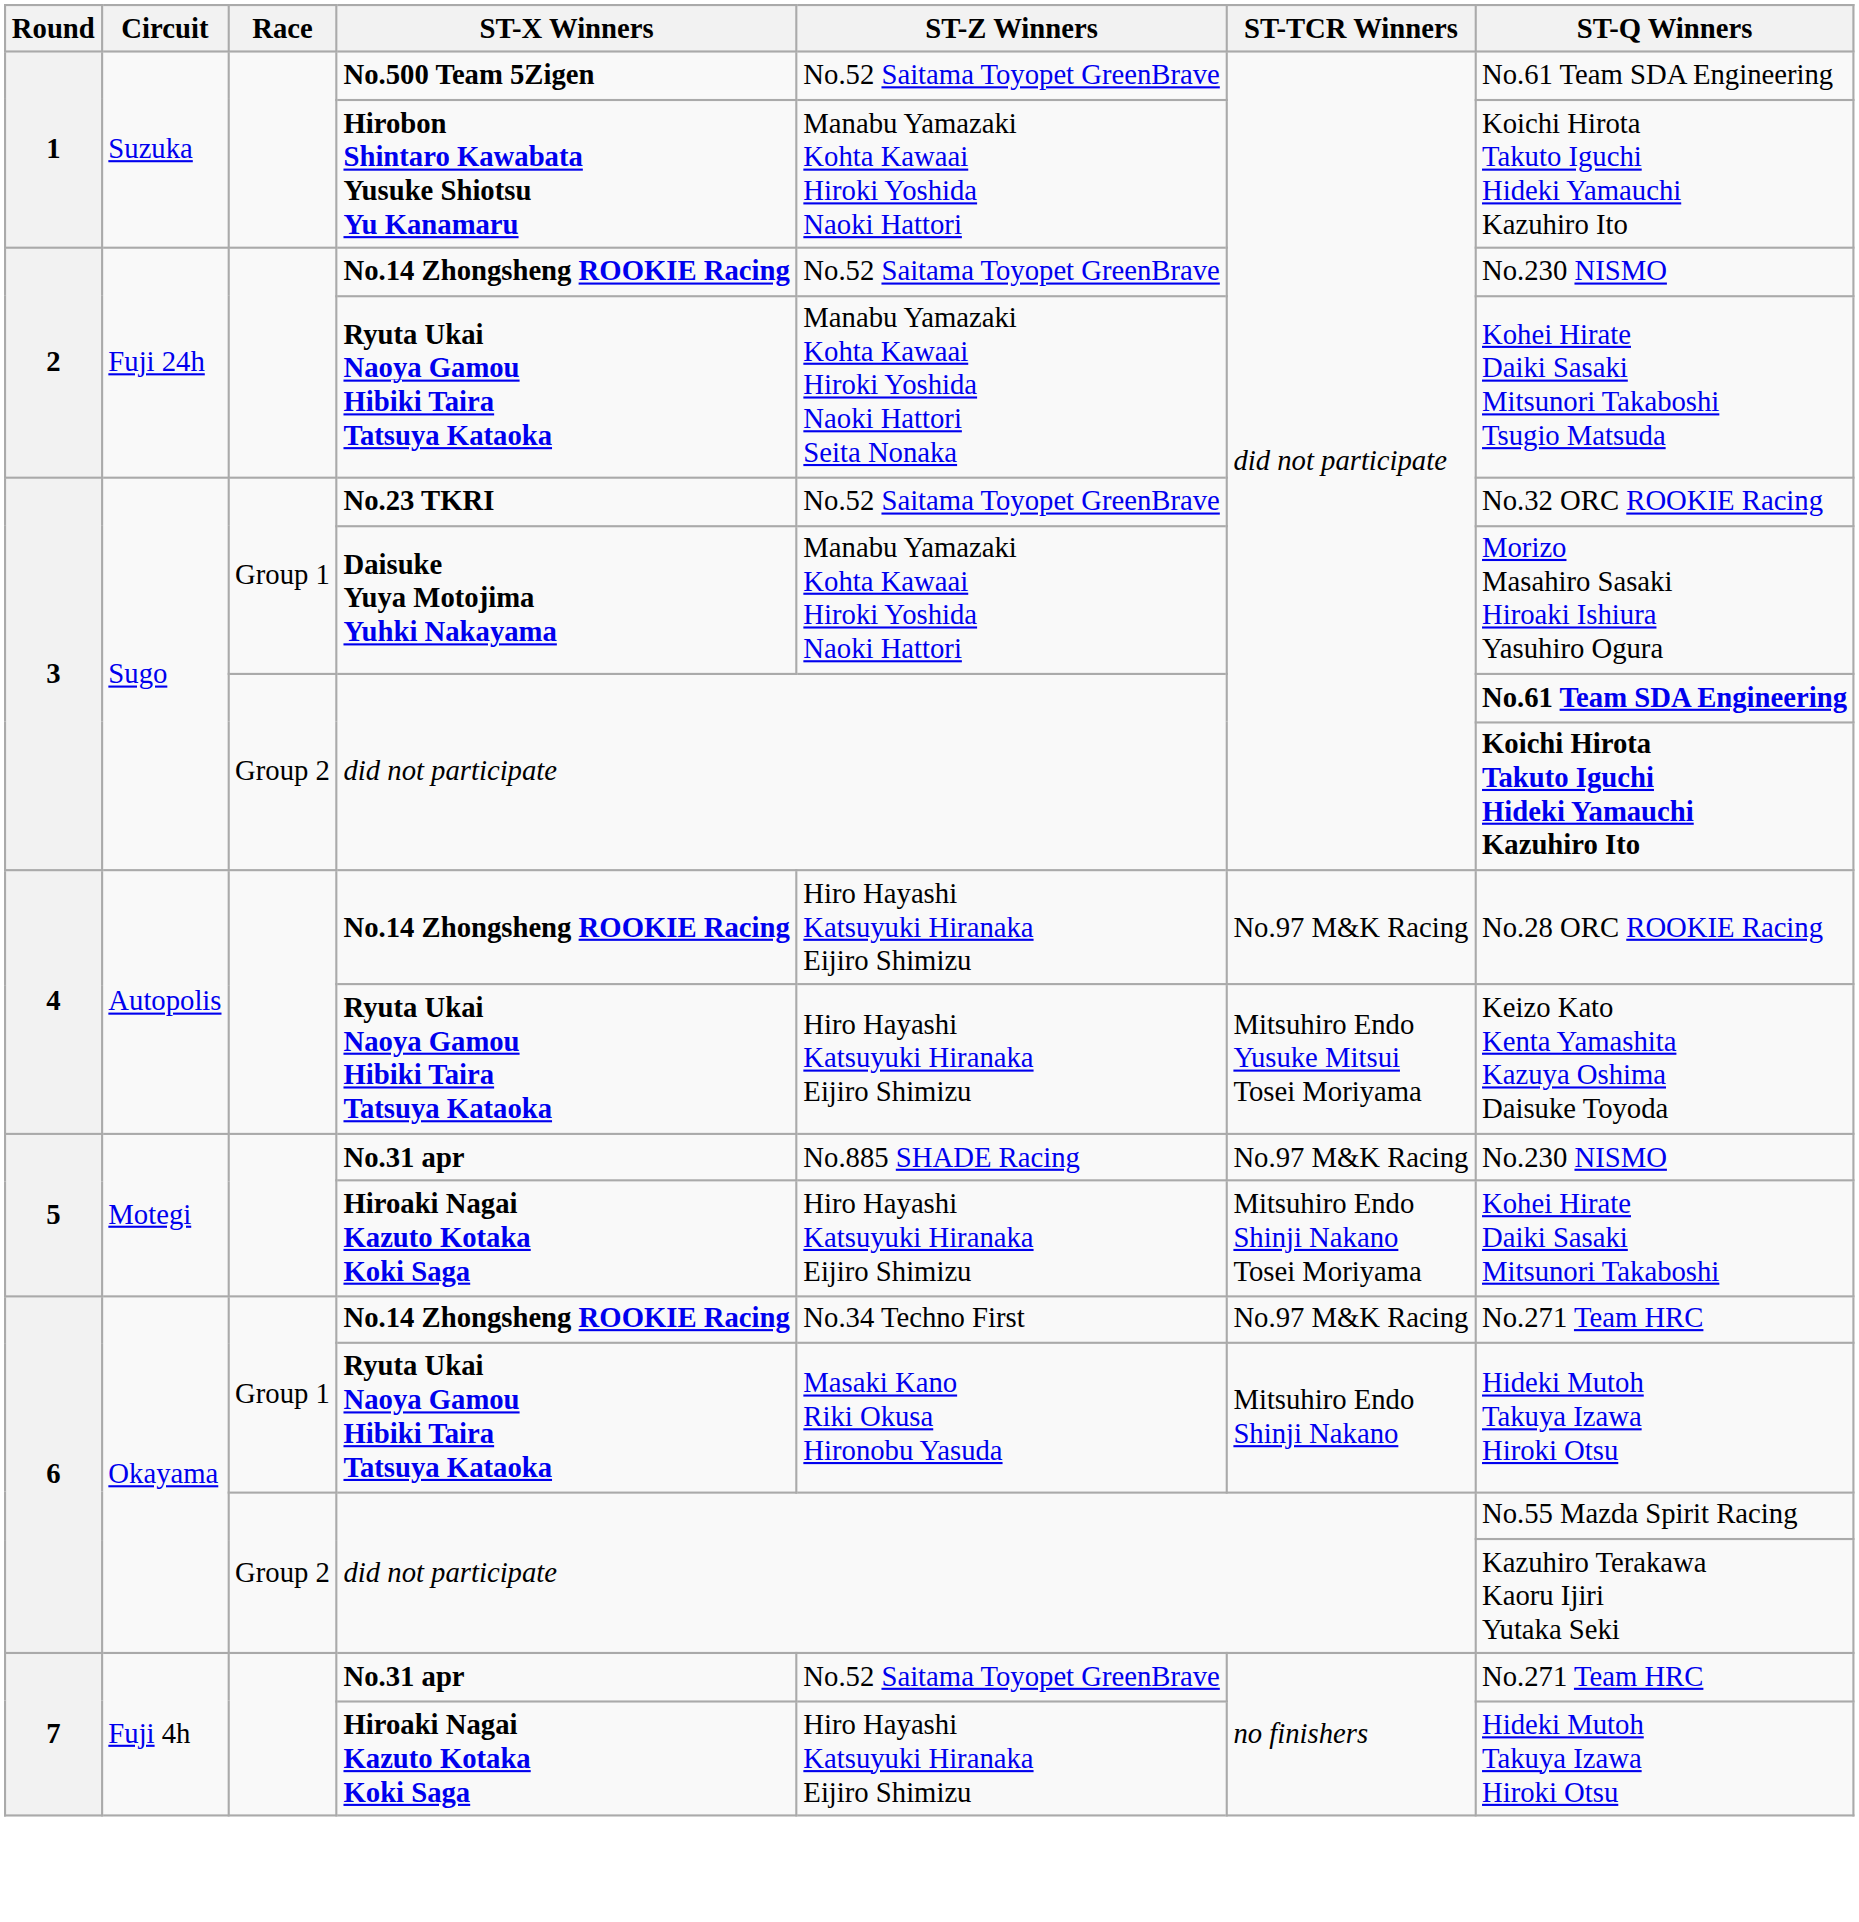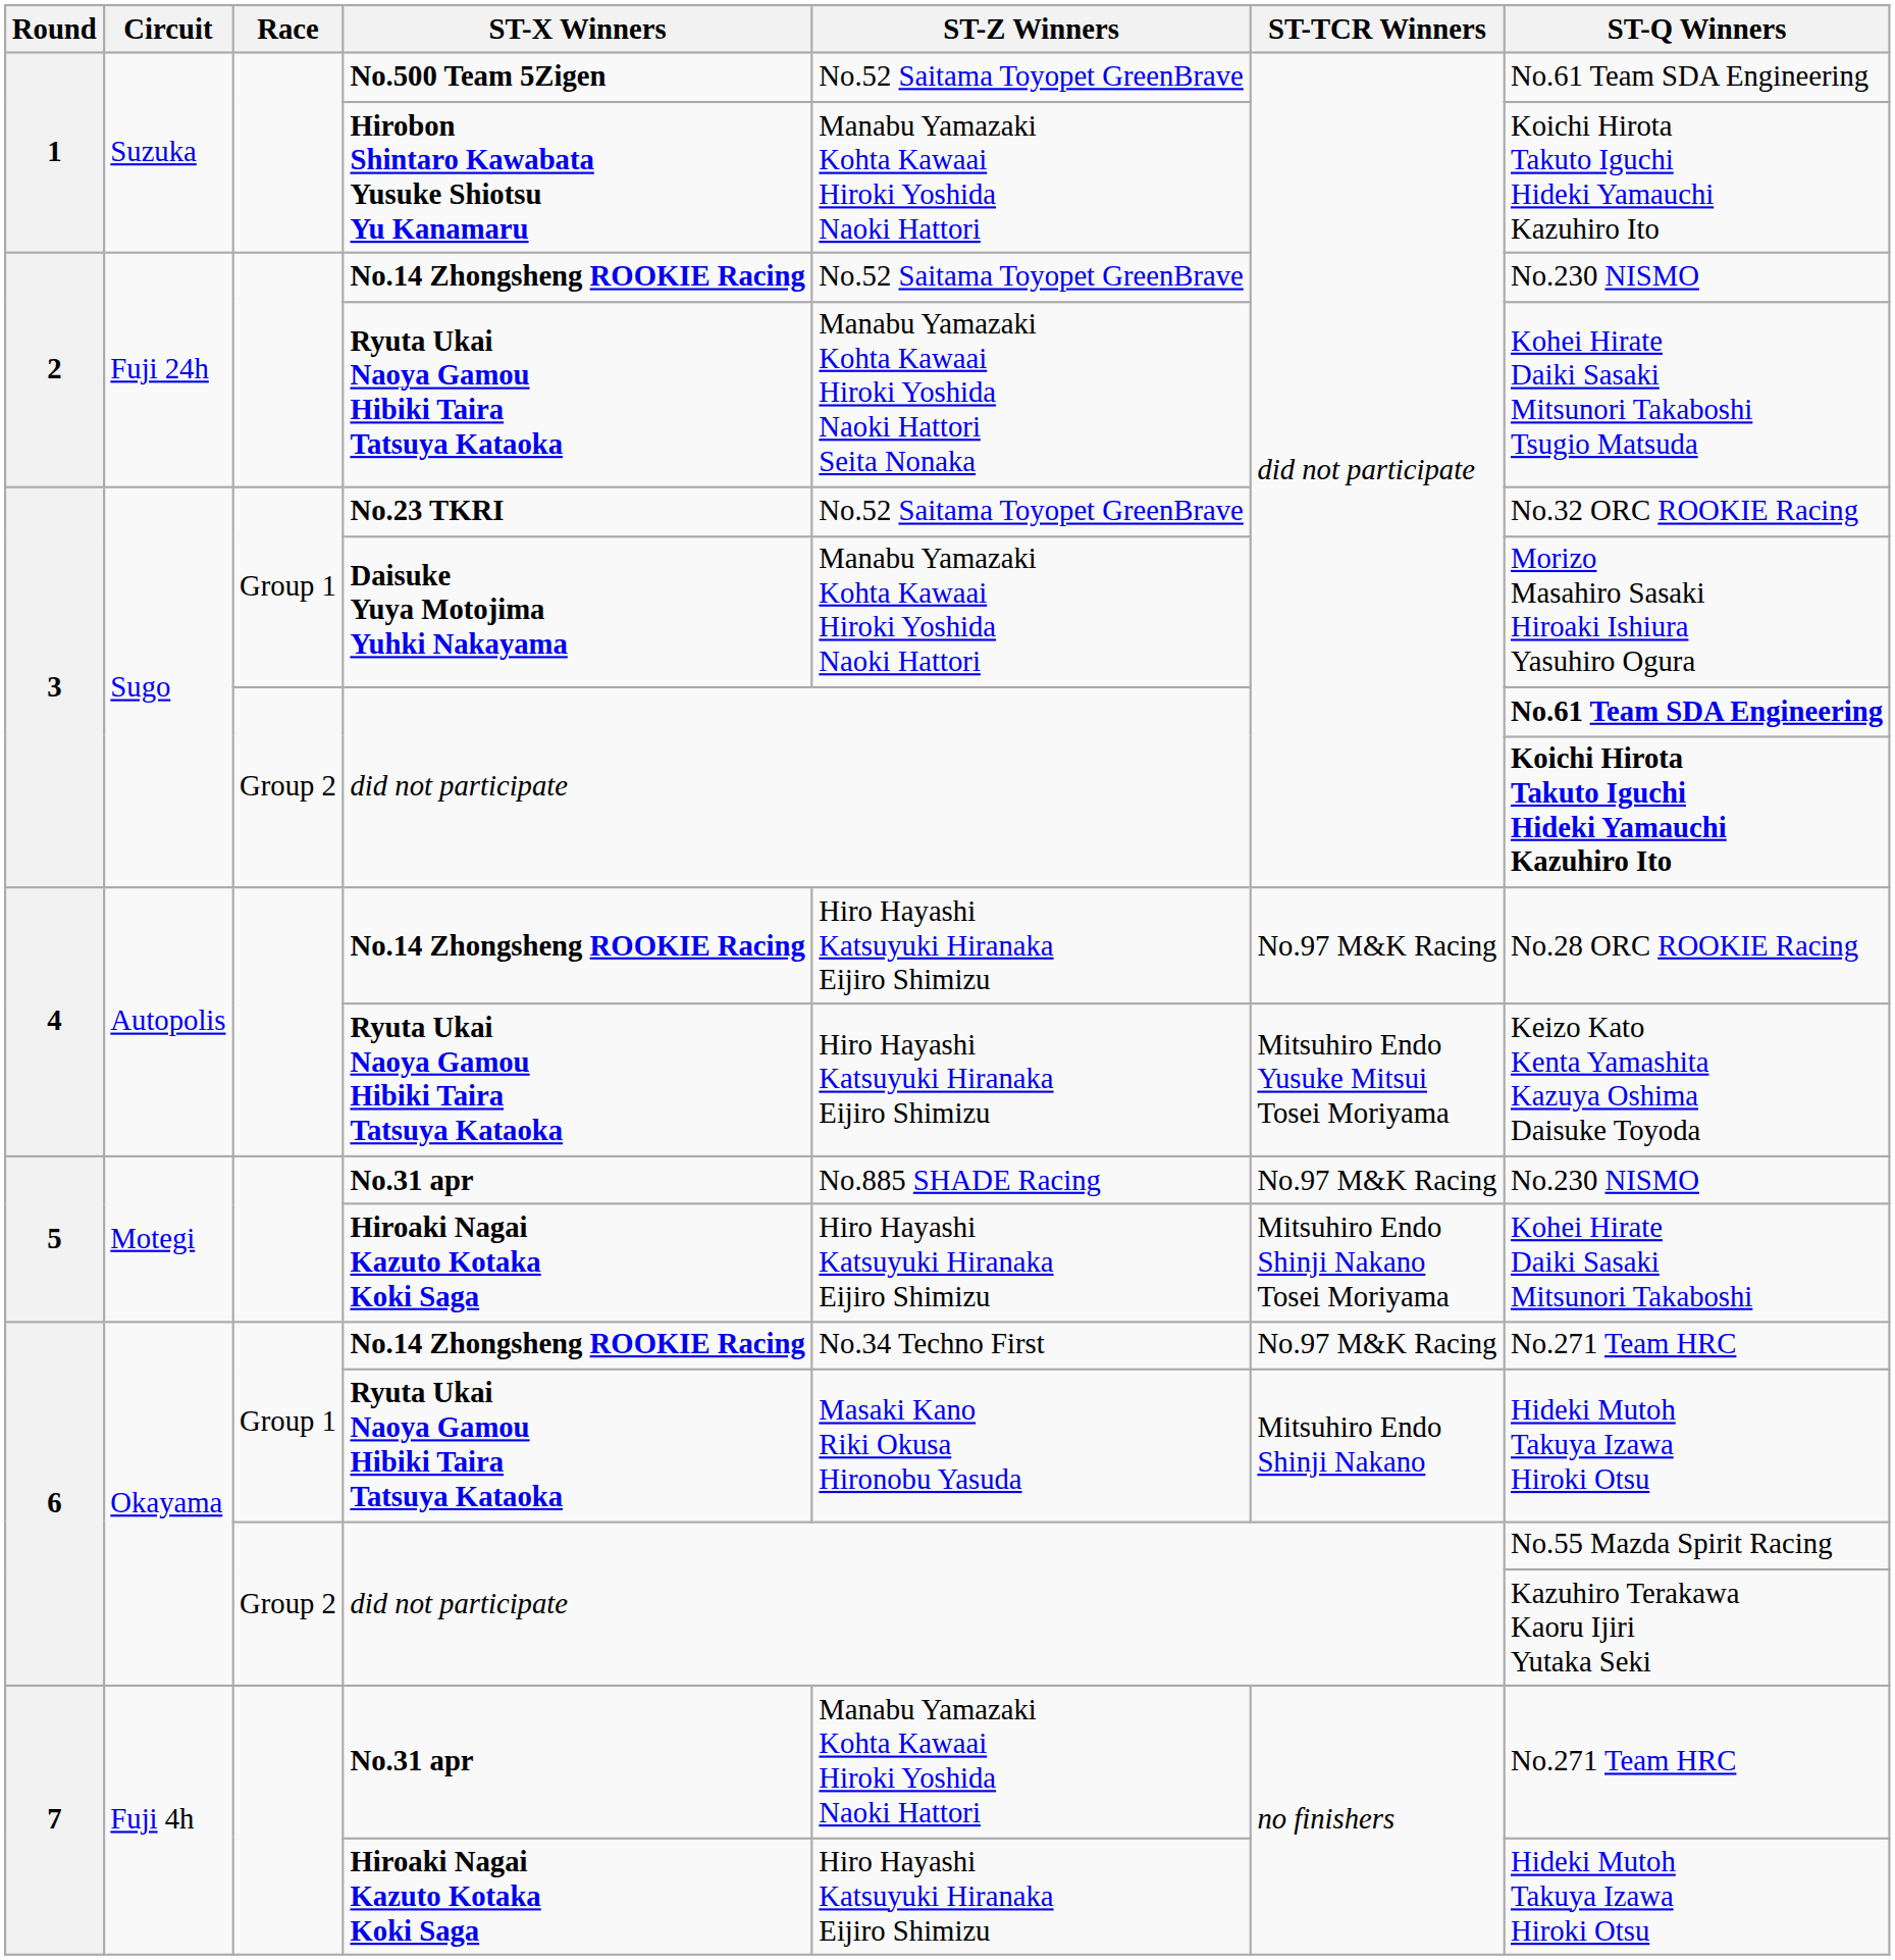7 / No.31 apr | ST-Z Winners: No.52 Saitama Toyopet GreenBrave -> Manabu Yamazaki Kohta Kawaai Hiroki Yoshida Naoki Hattori
